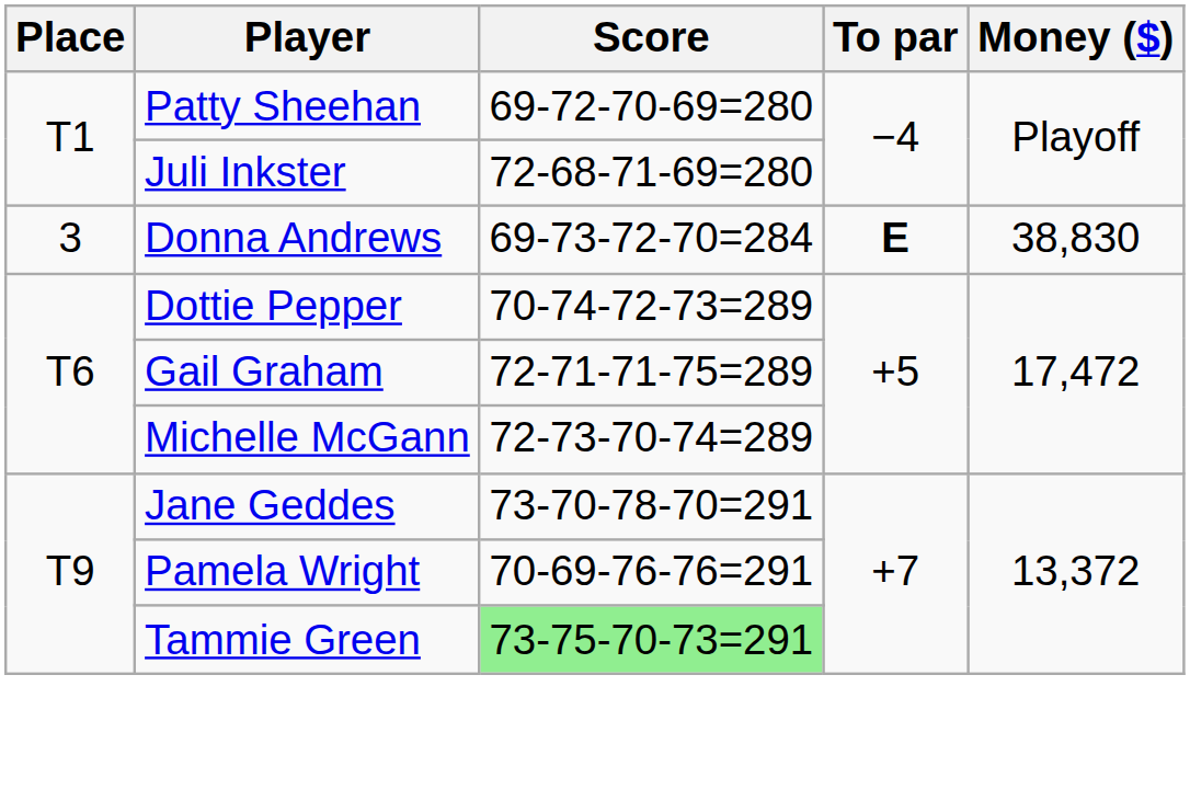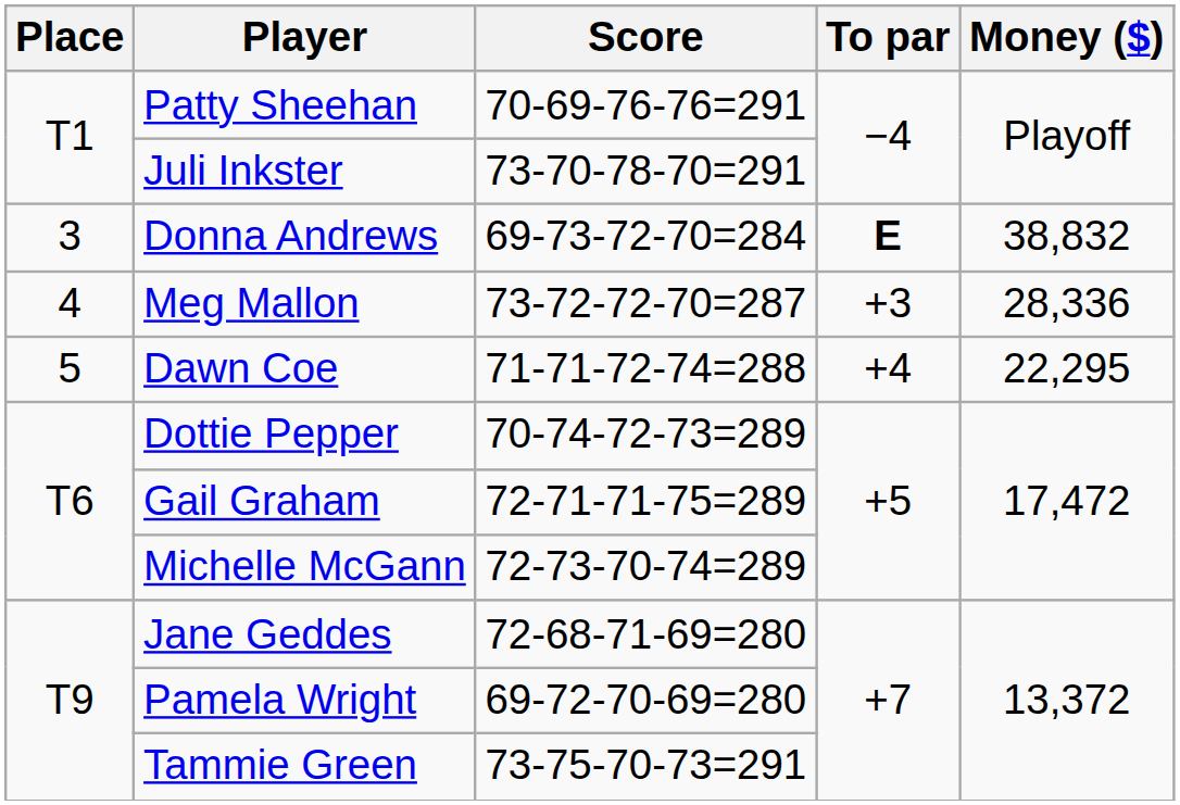Patty Sheehan | Score: 69-72-70-69=280 -> 70-69-76-76=291
Juli Inkster | Score: 72-68-71-69=280 -> 73-70-78-70=291
Donna Andrews | Money ($): 38,830 -> 38,832
+ row: 4 | Meg Mallon | 73-72-72-70=287 | +3 | 28,336
+ row: 5 | Dawn Coe | 71-71-72-74=288 | +4 | 22,295
Jane Geddes | Score: 73-70-78-70=291 -> 72-68-71-69=280
Pamela Wright | Score: 70-69-76-76=291 -> 69-72-70-69=280
Tammie Green | Score: lightgreen background -> no background
